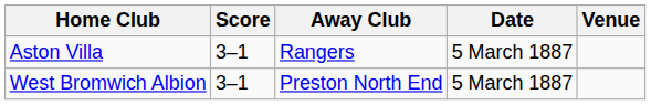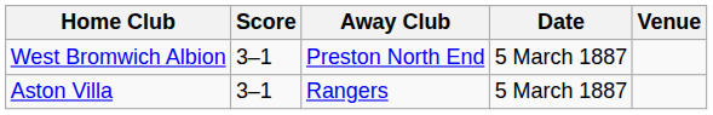rows swapped: Aston Villa <-> West Bromwich Albion
